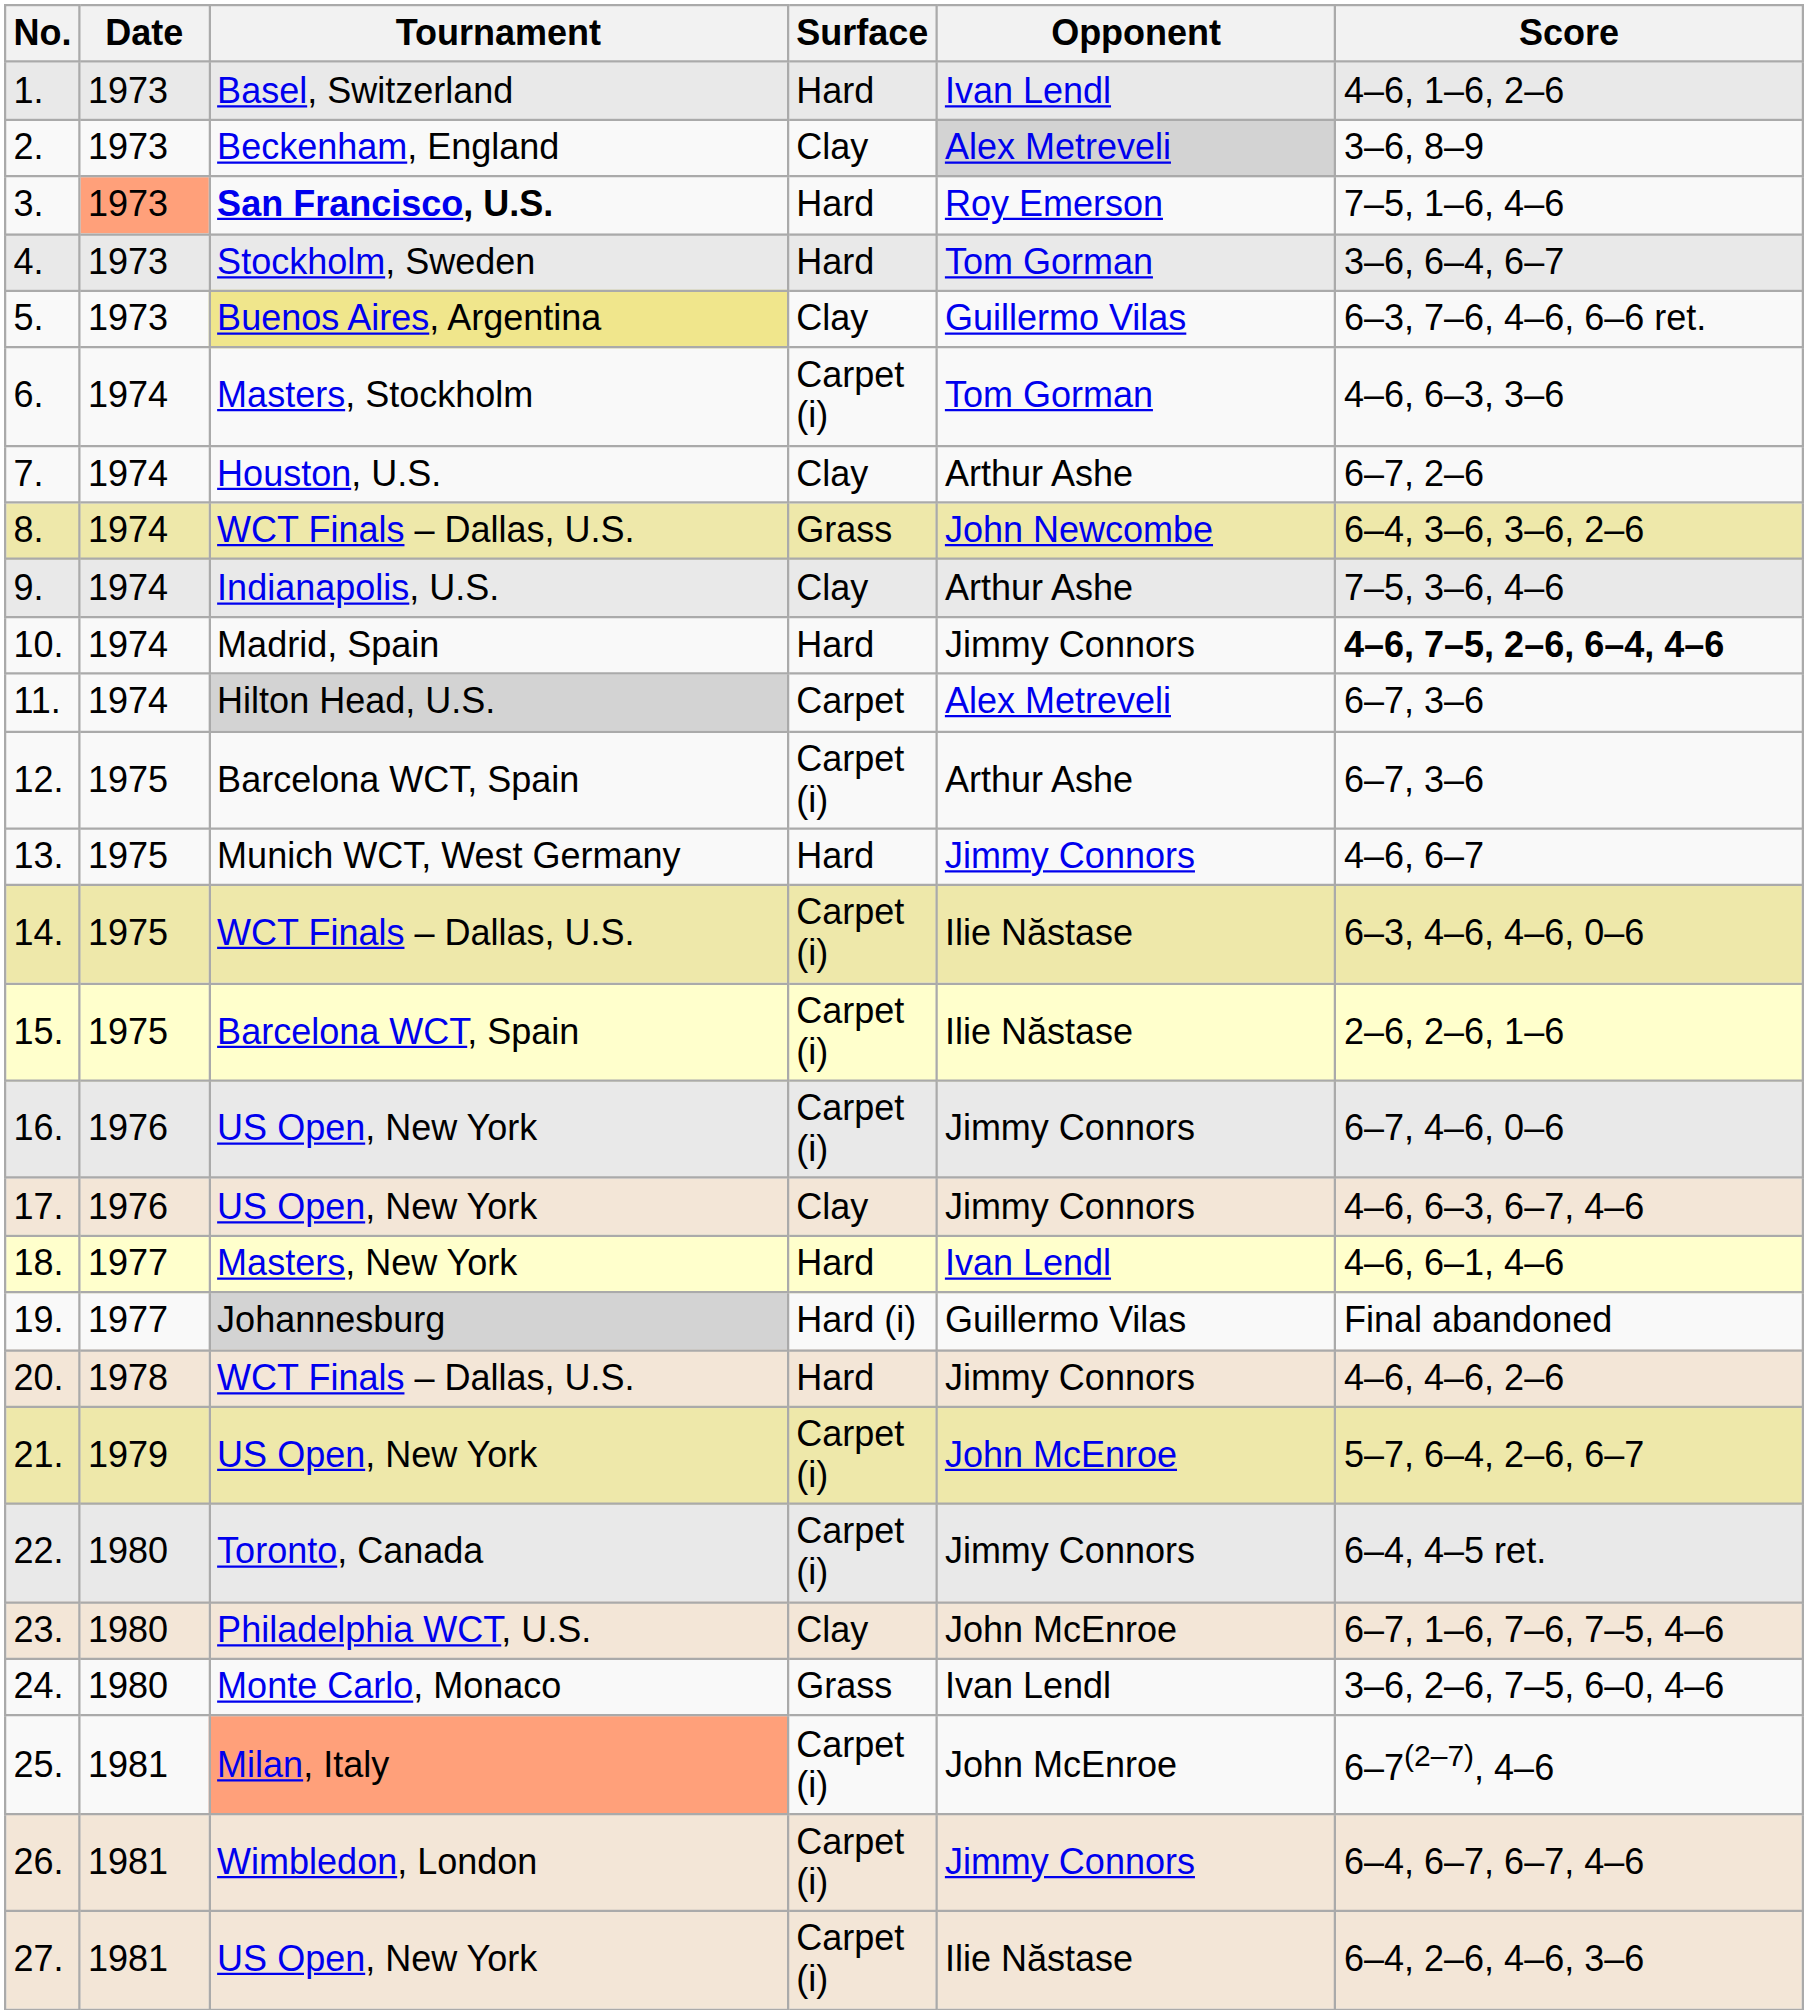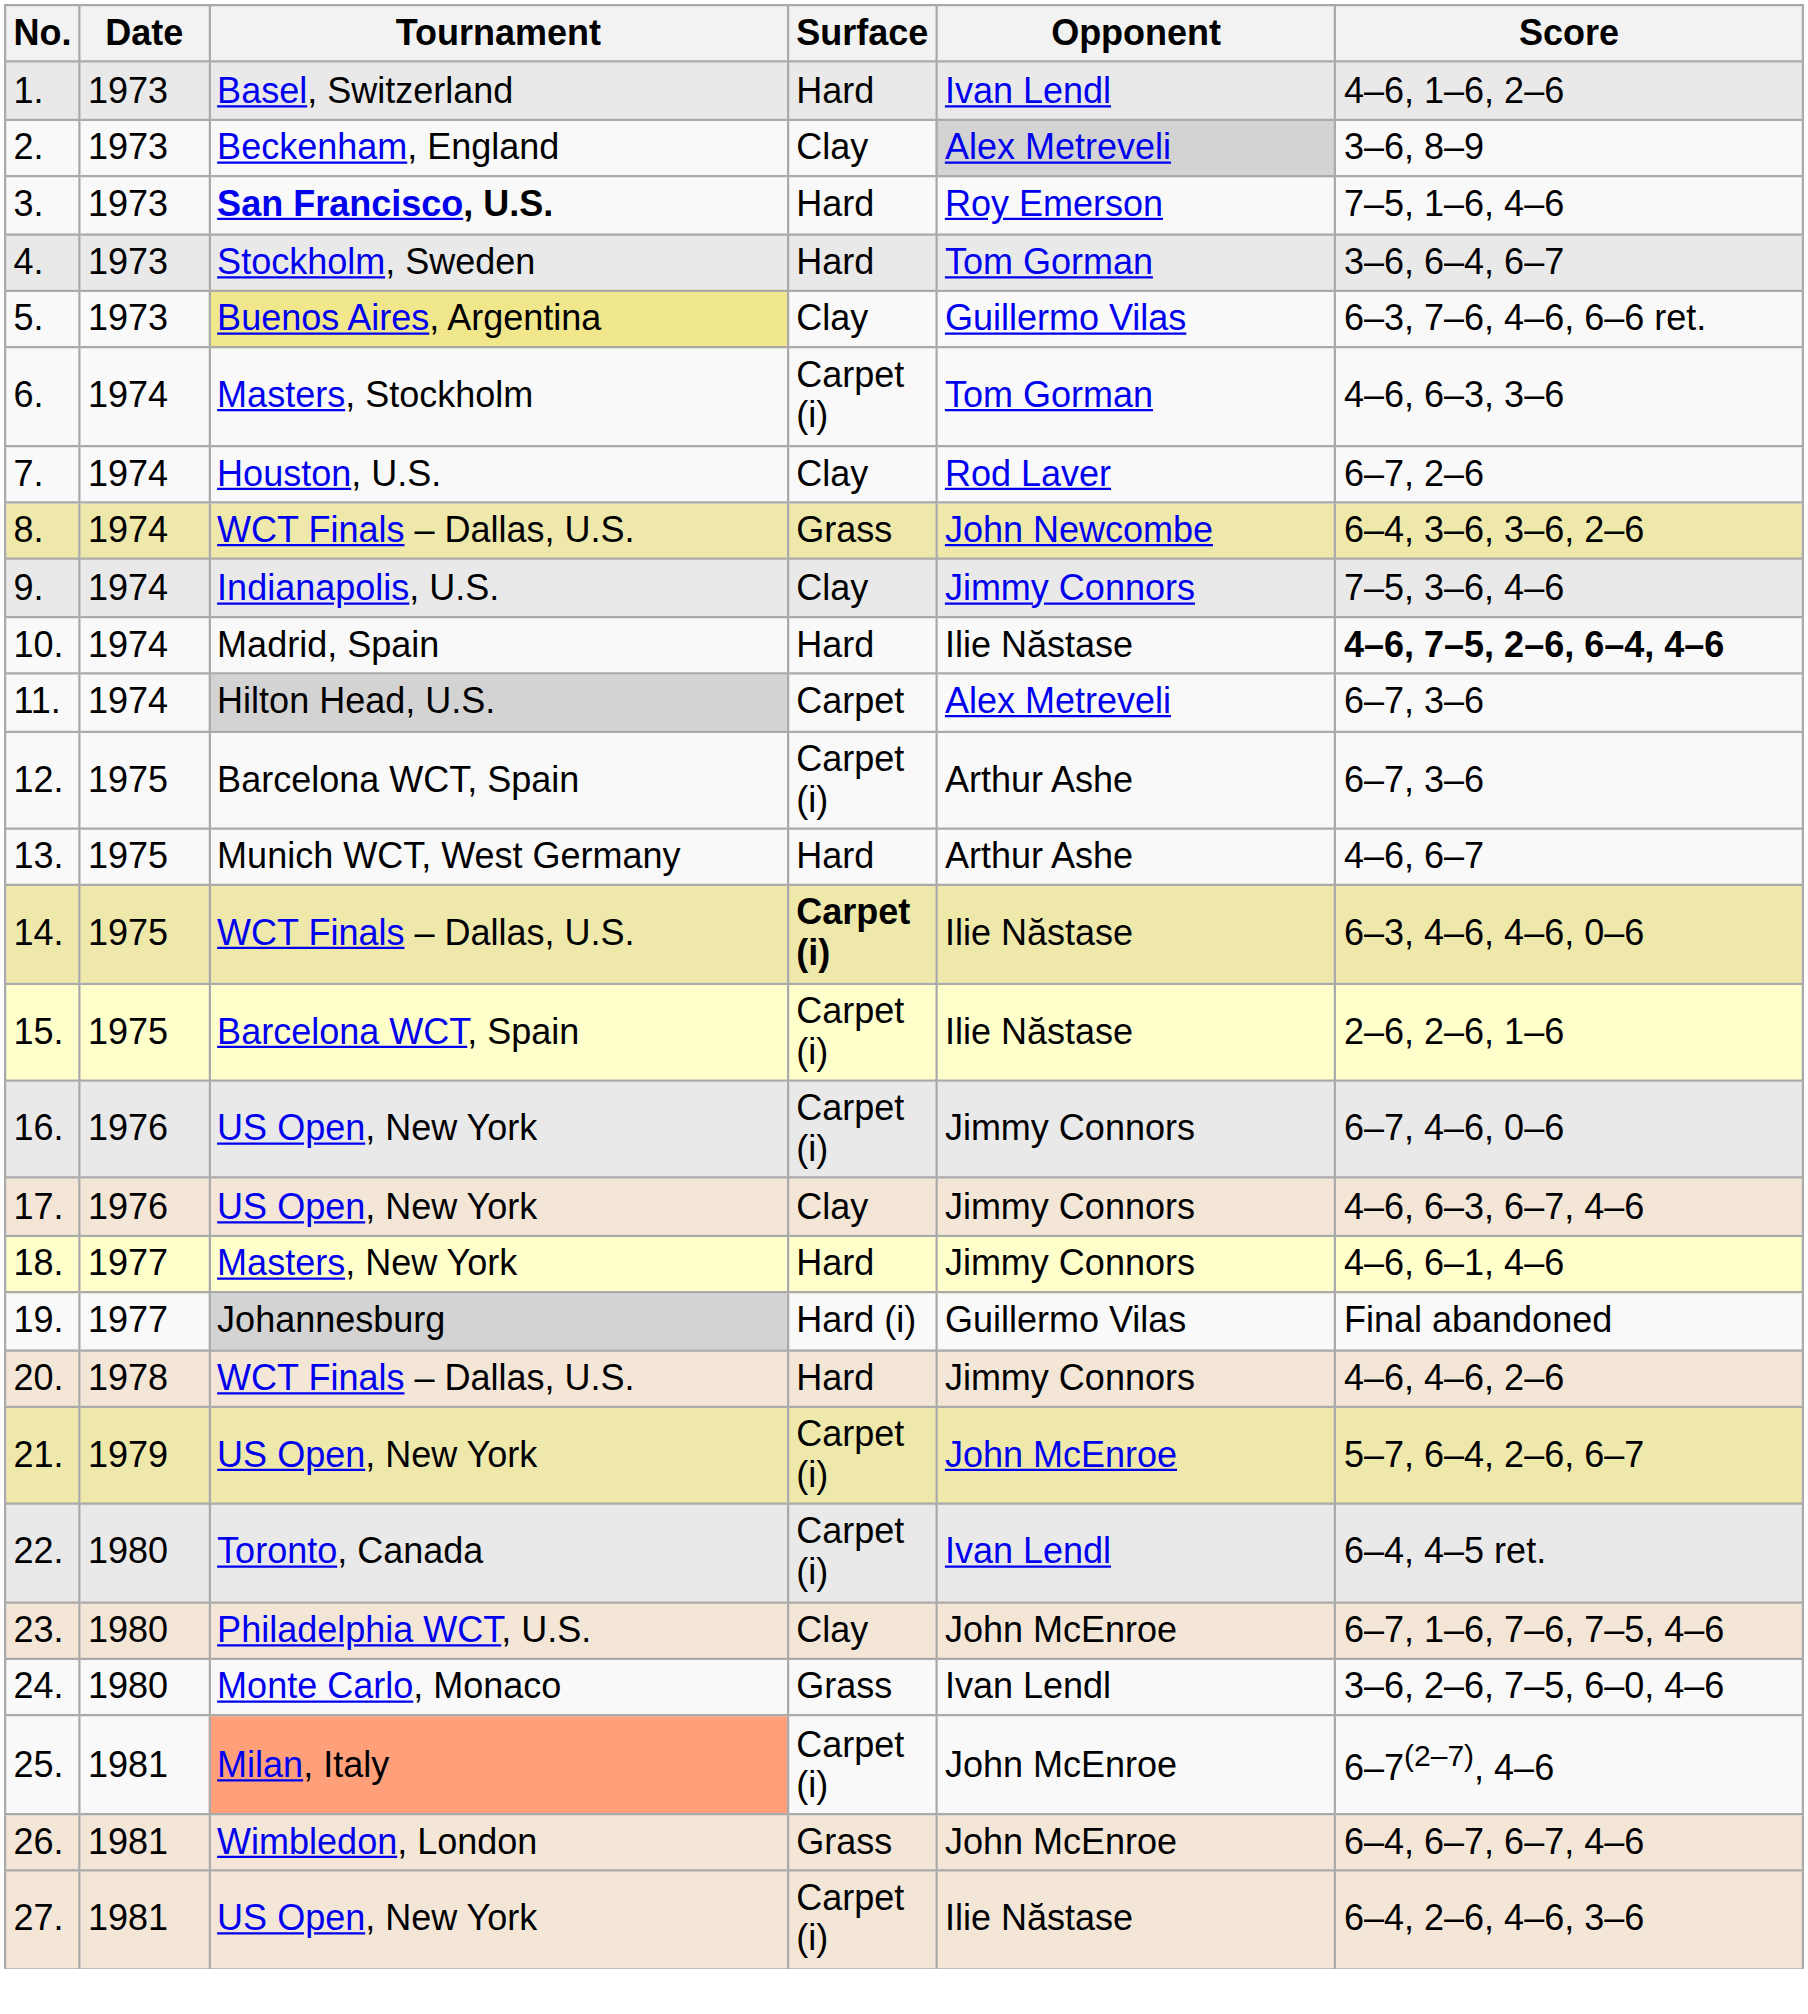3. | Date: lightsalmon background -> no background
7. | Opponent: Arthur Ashe -> Rod Laver
9. | Opponent: Arthur Ashe -> Jimmy Connors
10. | Opponent: Jimmy Connors -> Ilie Năstase
13. | Opponent: Jimmy Connors -> Arthur Ashe
14. | Surface: normal -> bold
18. | Opponent: Ivan Lendl -> Jimmy Connors
22. | Opponent: Jimmy Connors -> Ivan Lendl
26. | Surface: Carpet (i) -> Grass
26. | Opponent: Jimmy Connors -> John McEnroe
